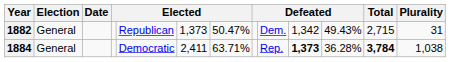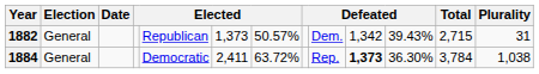1882 | column 7: 50.47% -> 50.57%
1882 | column 11: 49.43% -> 39.43%
1884 | column 7: 63.71% -> 63.72%
1884 | column 11: 36.28% -> 36.30%
1884 | Total: bold -> normal
